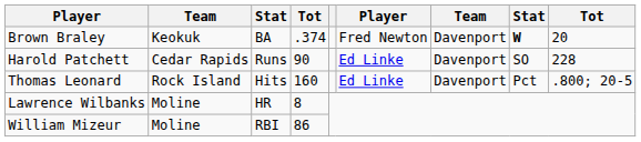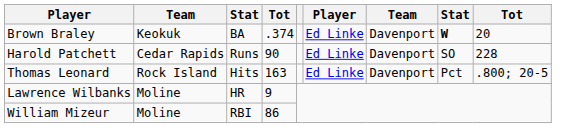Brown Braley | column 6: Fred Newton -> Ed Linke
Thomas Leonard | column 4: 160 -> 163
Lawrence Wilbanks | column 4: 8 -> 9
